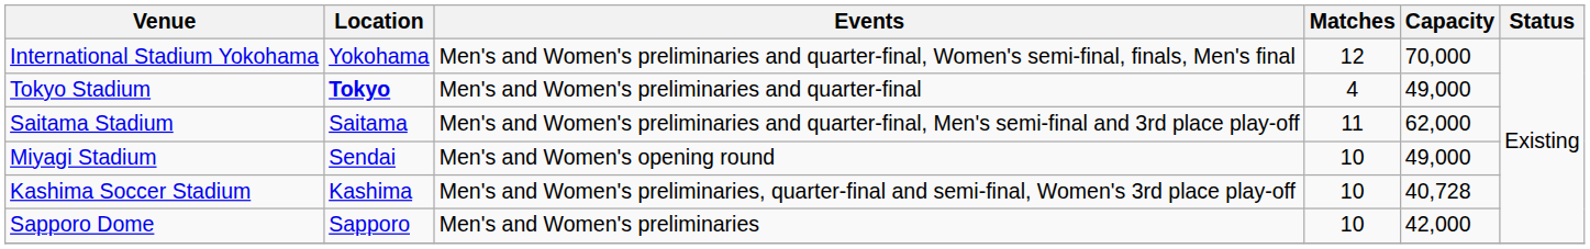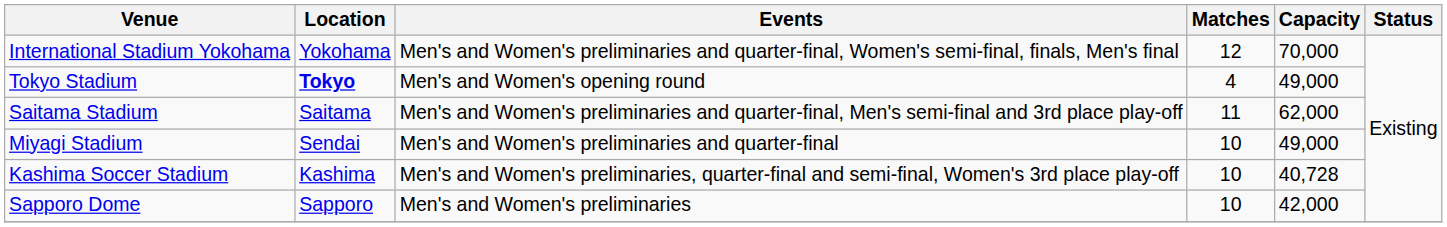Tokyo Stadium | Events: Men's and Women's preliminaries and quarter-final -> Men's and Women's opening round
Miyagi Stadium | Events: Men's and Women's opening round -> Men's and Women's preliminaries and quarter-final
